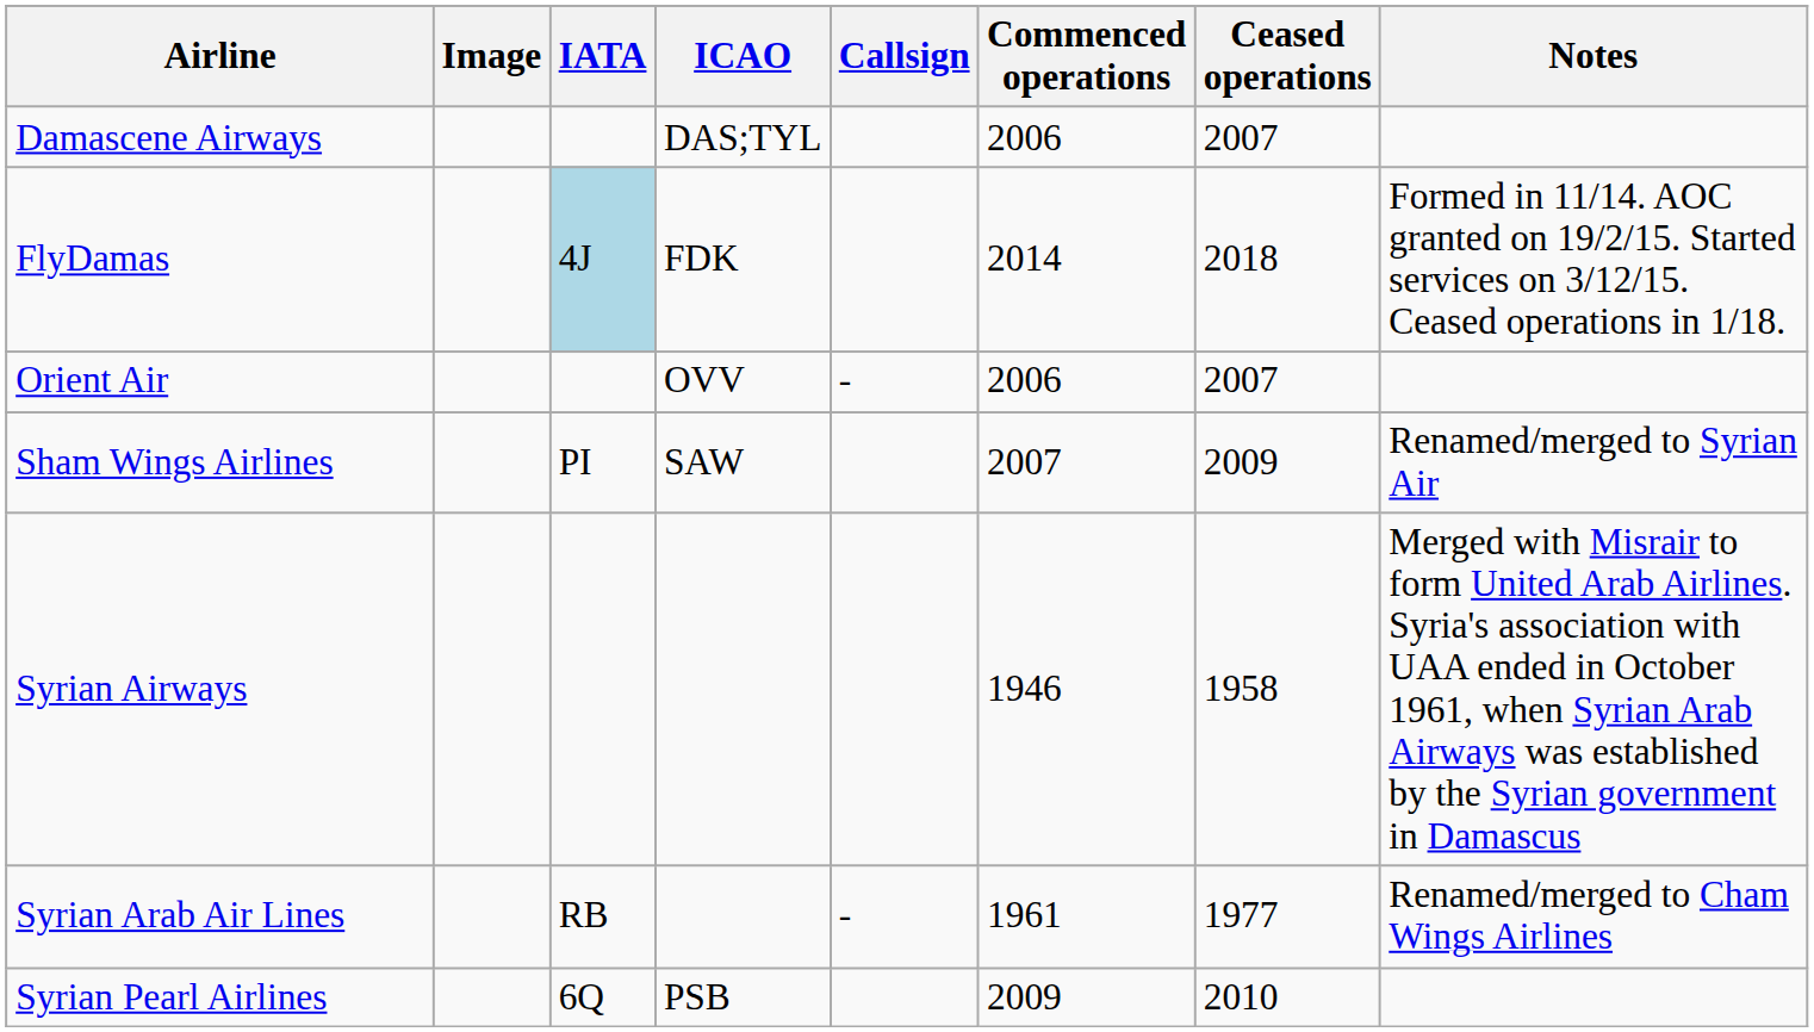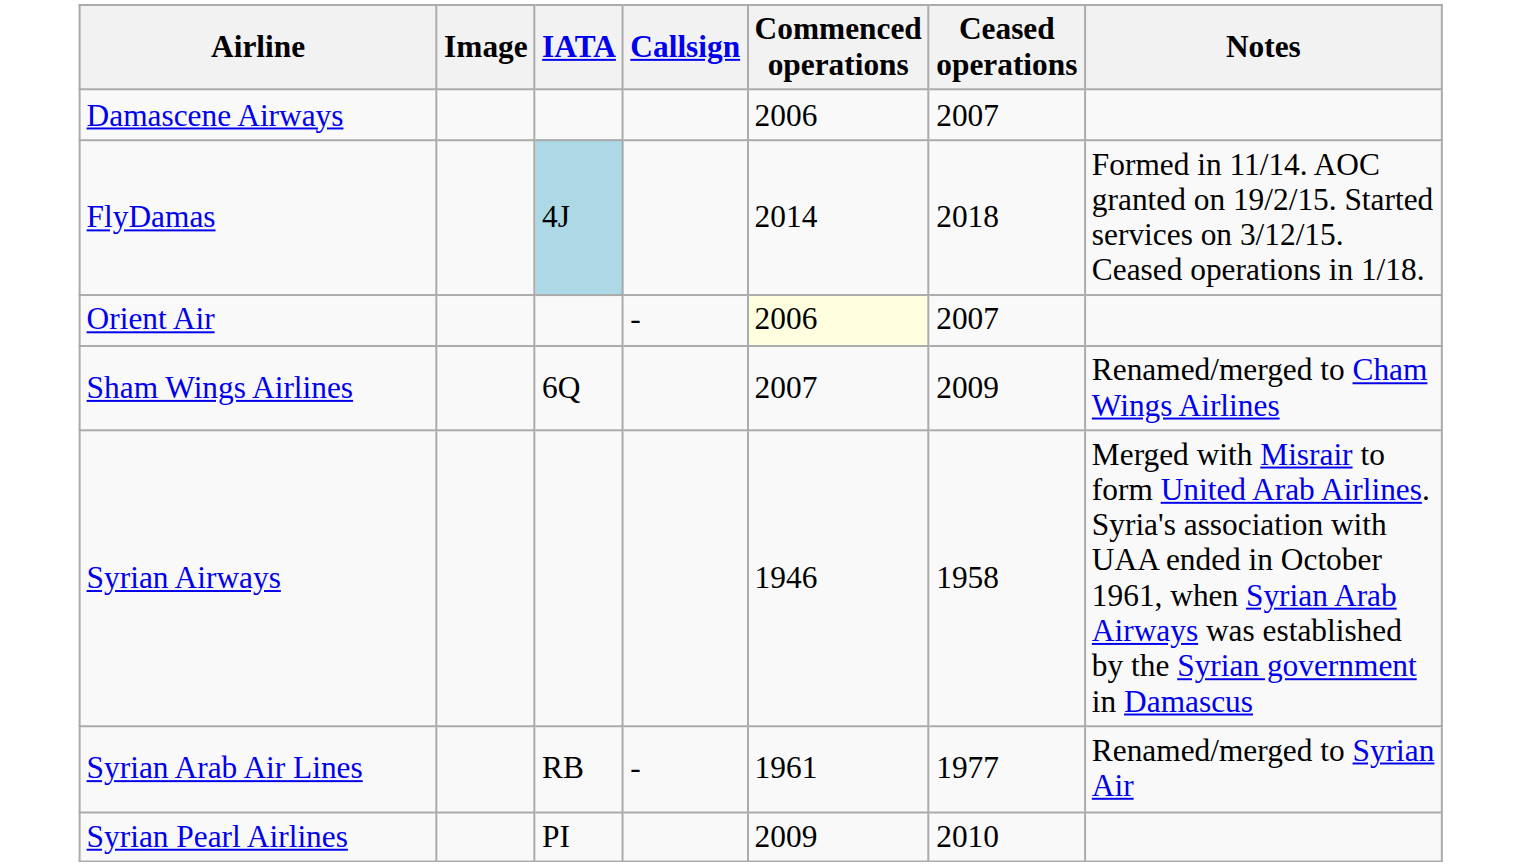- column: ICAO | DAS;TYL | FDK | OVV | SAW | PSB
Orient Air | Commenced operations: no background -> lightyellow background
Sham Wings Airlines | IATA: PI -> 6Q
Sham Wings Airlines | Notes: Renamed/merged to Syrian Air -> Renamed/merged to Cham Wings Airlines
Syrian Arab Air Lines | Notes: Renamed/merged to Cham Wings Airlines -> Renamed/merged to Syrian Air
Syrian Pearl Airlines | IATA: 6Q -> PI
